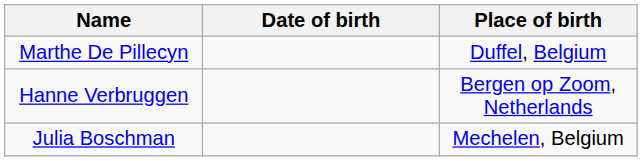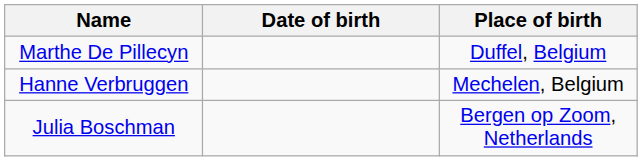Hanne Verbruggen | Place of birth: Bergen op Zoom, Netherlands -> Mechelen, Belgium
Julia Boschman | Place of birth: Mechelen, Belgium -> Bergen op Zoom, Netherlands
